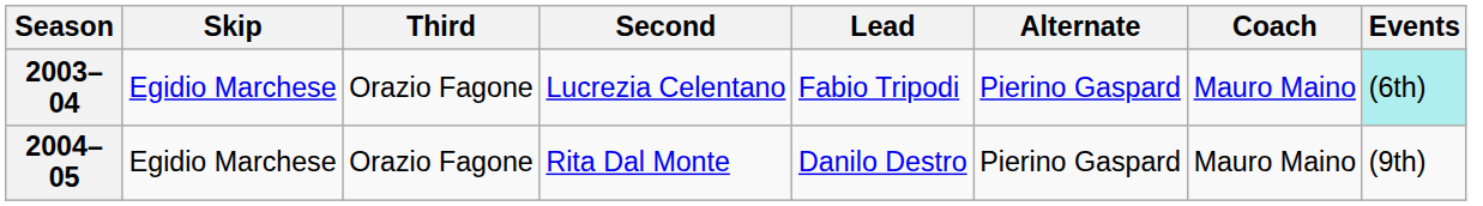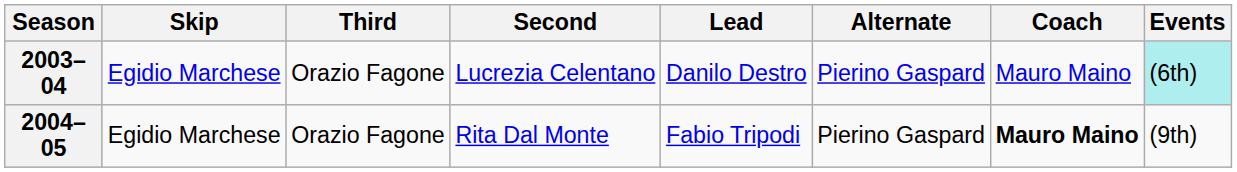2003–04 | Lead: Fabio Tripodi -> Danilo Destro
2004–05 | Lead: Danilo Destro -> Fabio Tripodi
2004–05 | Coach: normal -> bold
